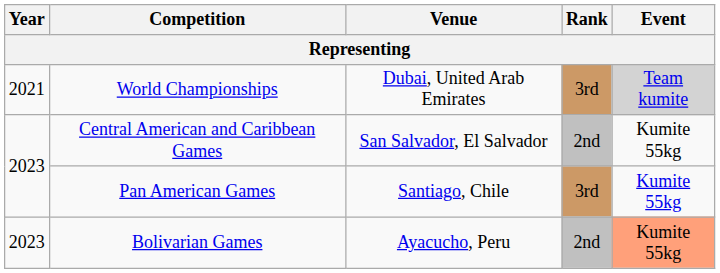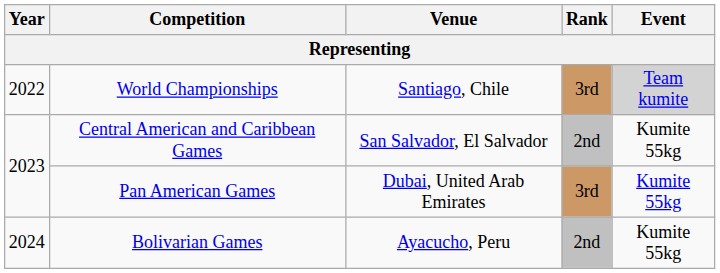World Championships | Year: 2021 -> 2022
World Championships | Venue: Dubai, United Arab Emirates -> Santiago, Chile
Pan American Games | Venue: Santiago, Chile -> Dubai, United Arab Emirates
Bolivarian Games | Year: 2023 -> 2024
Bolivarian Games | Event: lightsalmon background -> no background
